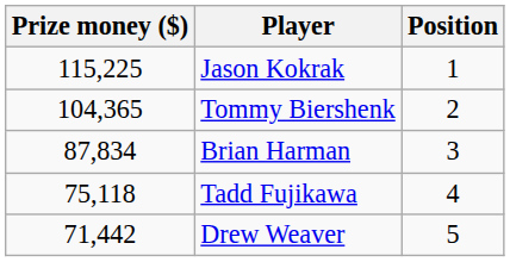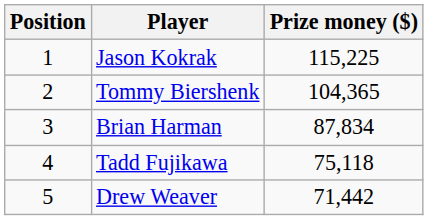columns swapped: Position <-> Prize money ($)
